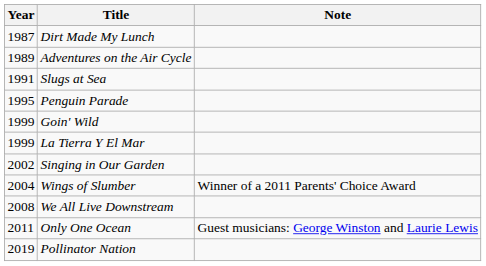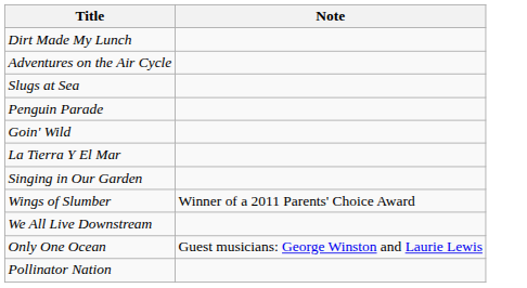- column: Year | 1987 | 1989 | 1991 | 1995 | 1999 | 1999 | 2002 | 2004 | 2008 | 2011 | 2019
